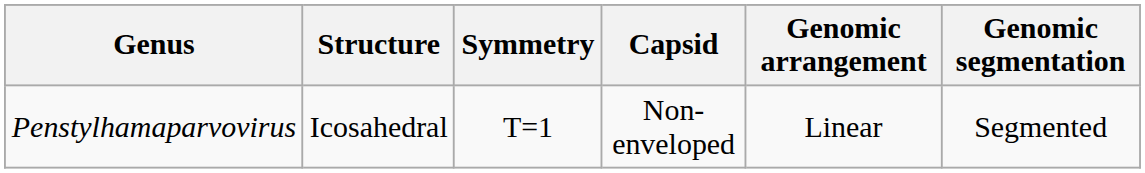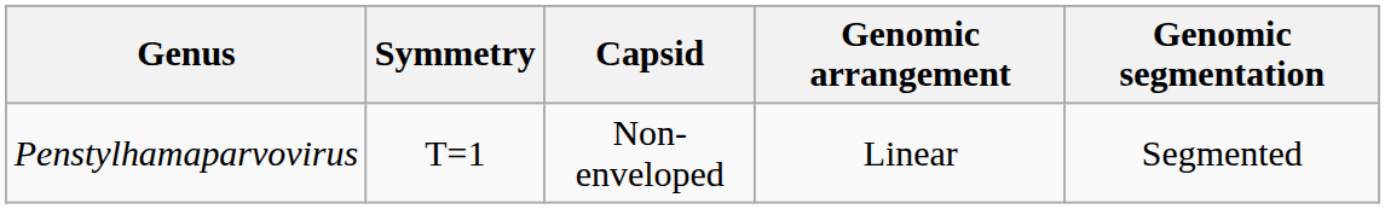- column: Structure | Icosahedral
